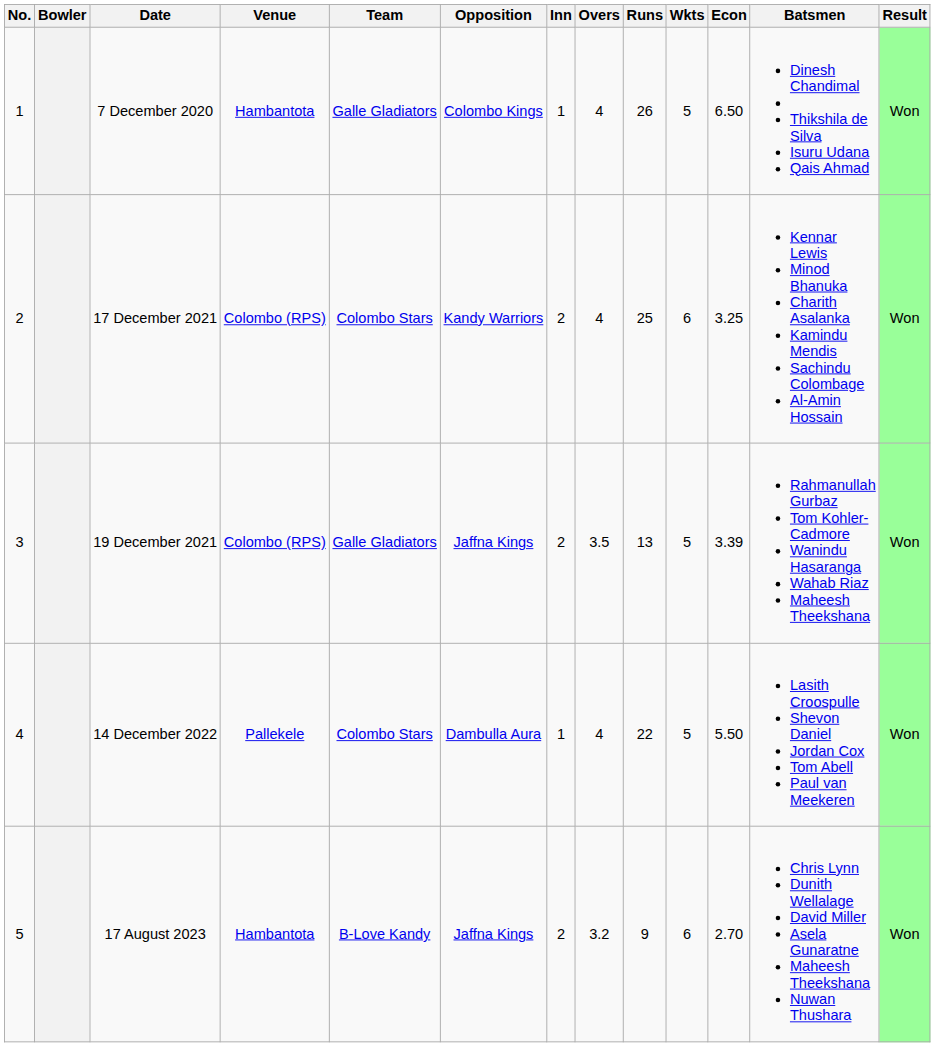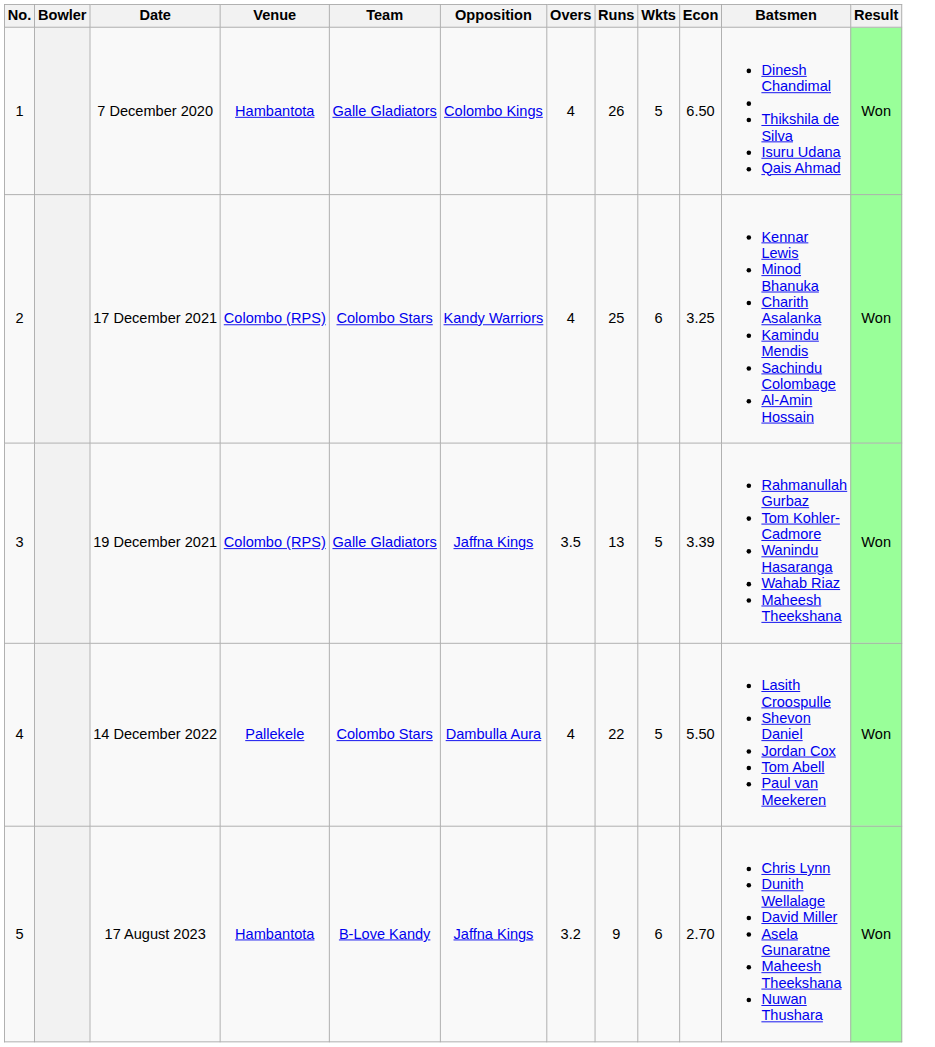- column: Inn | 1 | 2 | 2 | 1 | 2
